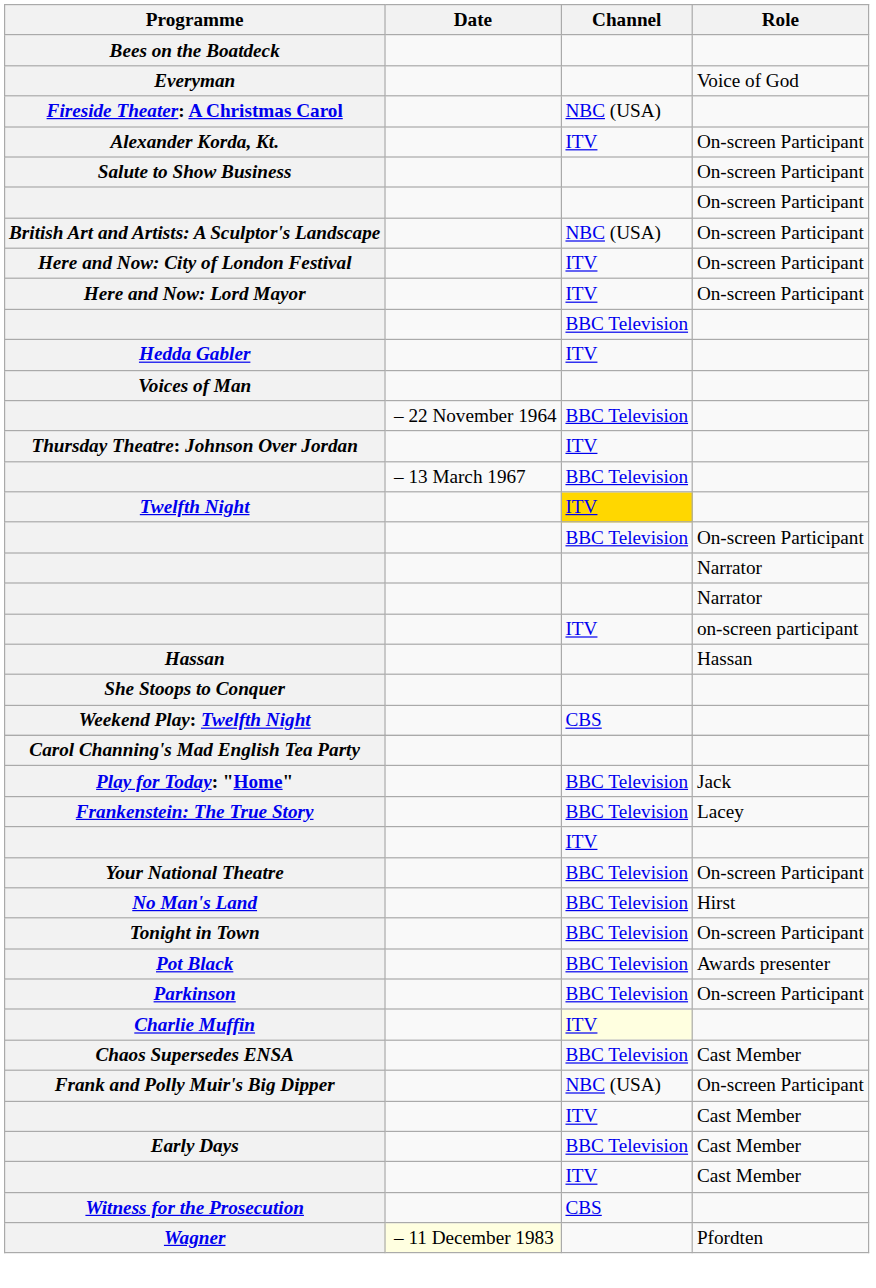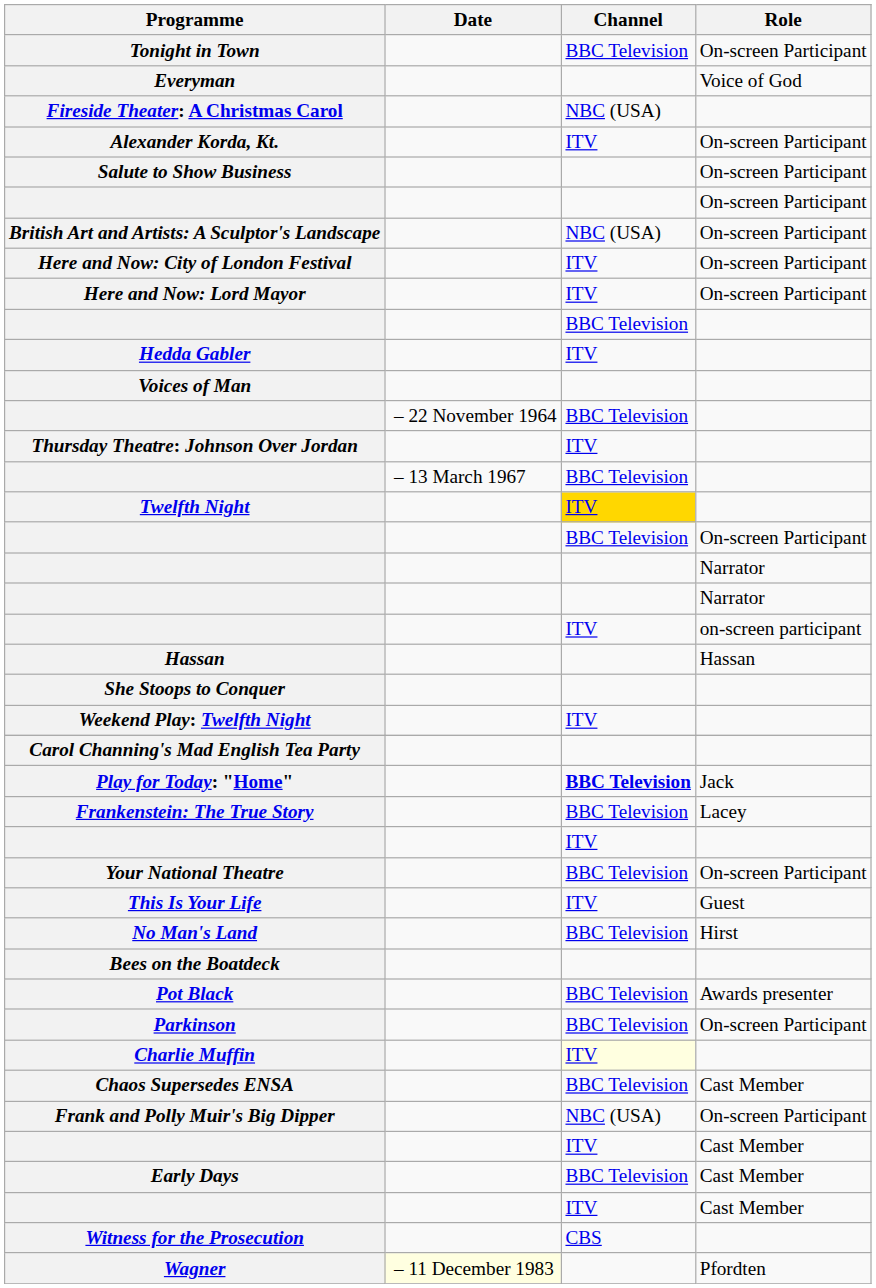rows swapped: Bees on the Boatdeck <-> Tonight in Town
Weekend Play: Twelfth Night | Channel: CBS -> ITV
Play for Today: "Home" | Channel: normal -> bold
+ row: This Is Your Life | ITV | Guest
